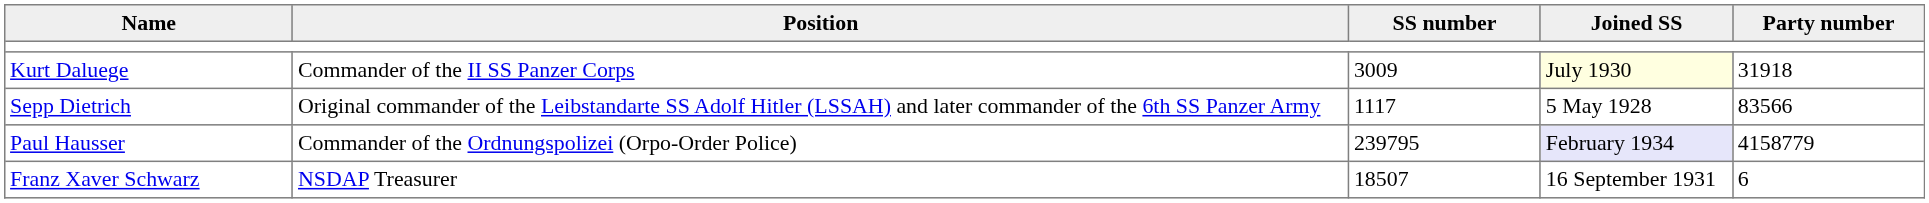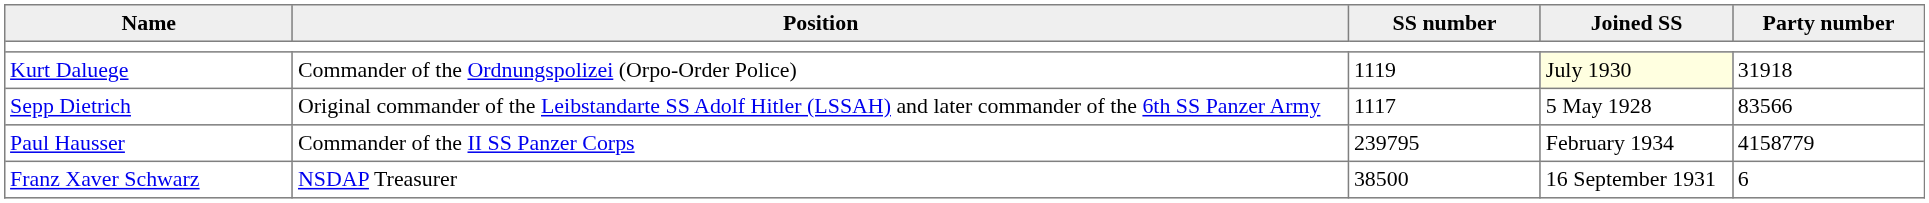Kurt Daluege | Position: Commander of the II SS Panzer Corps -> Commander of the Ordnungspolizei (Orpo-Order Police)
Kurt Daluege | SS number: 3009 -> 1119
Paul Hausser | Position: Commander of the Ordnungspolizei (Orpo-Order Police) -> Commander of the II SS Panzer Corps
Paul Hausser | Joined SS: lavender background -> no background
Franz Xaver Schwarz | SS number: 18507 -> 38500
